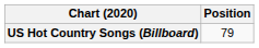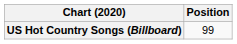US Hot Country Songs (Billboard) | Position: 79 -> 99
